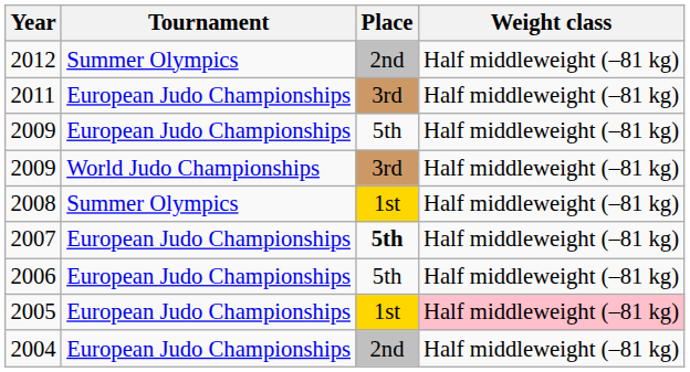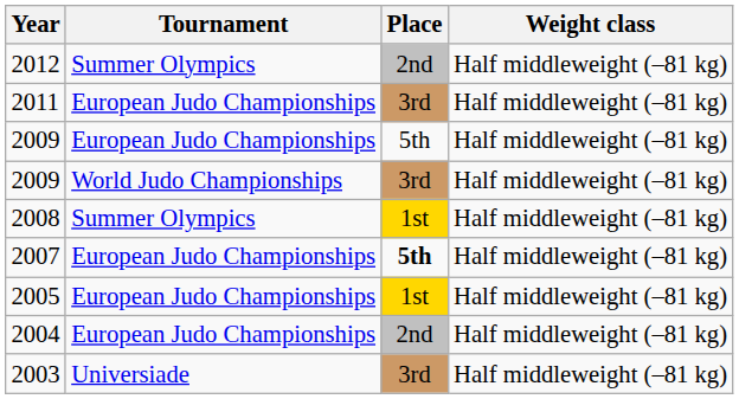- row: 2006 | European Judo Championships | 5th | Half middleweight (–81 kg)
2005 | Weight class: pink background -> no background
+ row: 2003 | Universiade | 3rd | Half middleweight (–81 kg)
